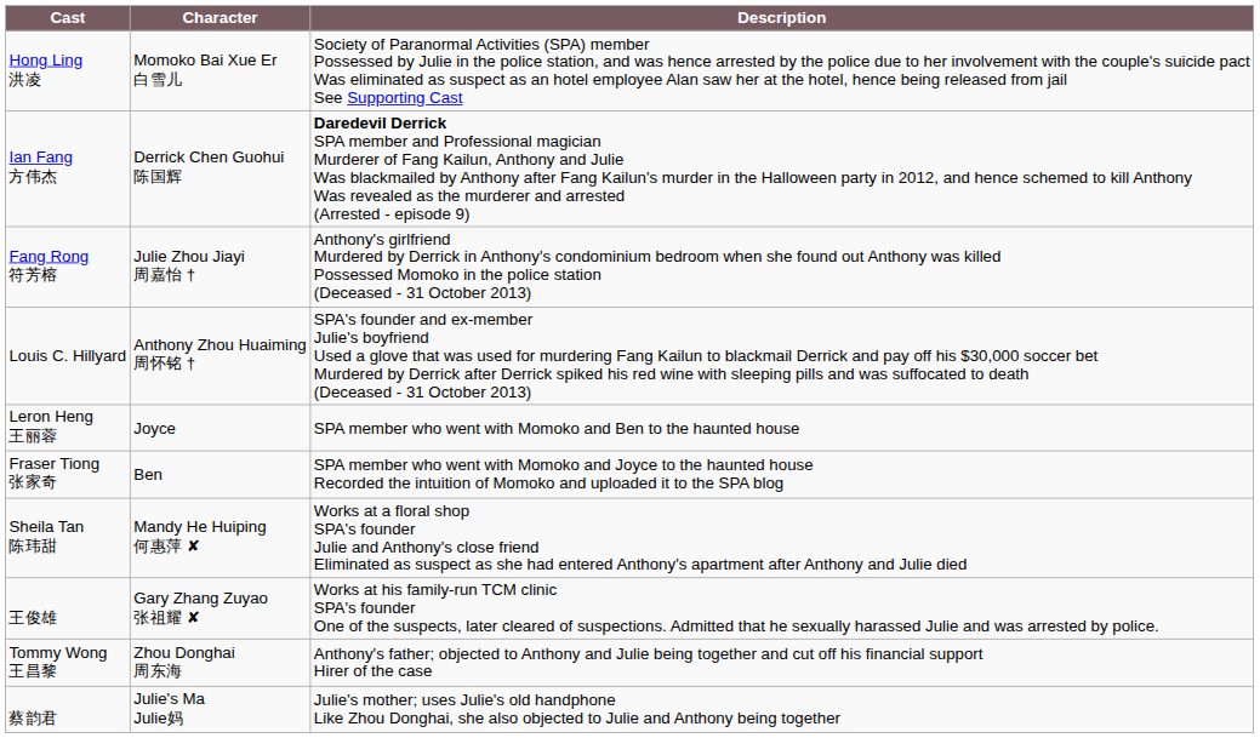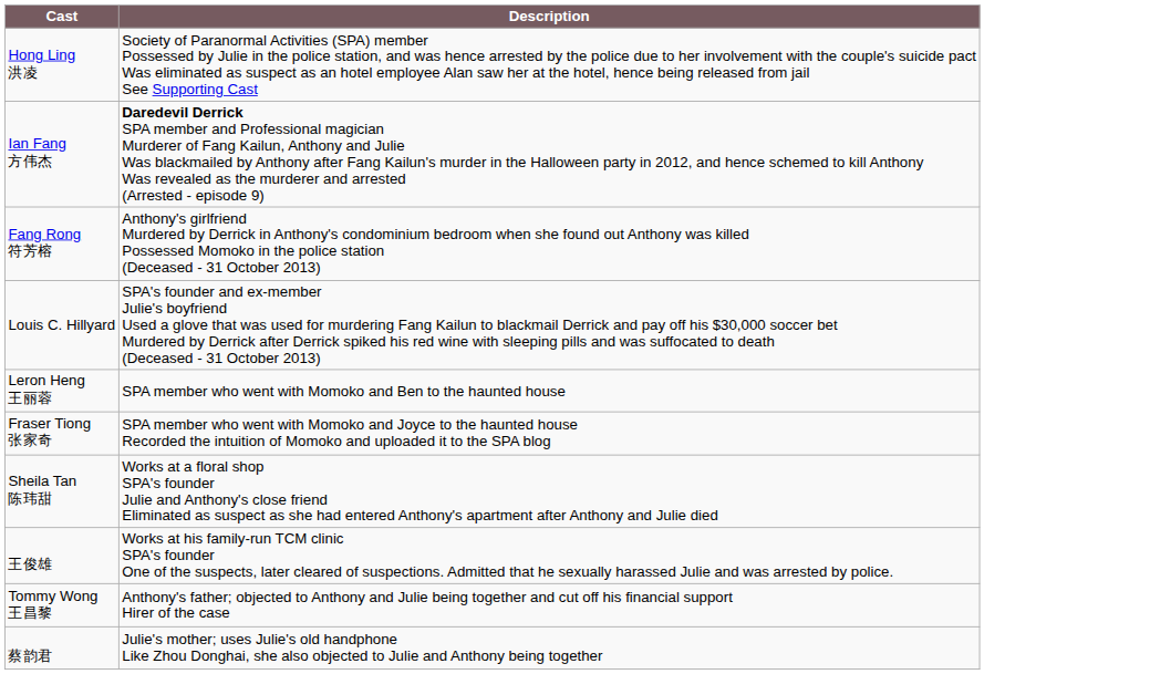- column: Character | Momoko Bai Xue Er 白雪儿 | Derrick Chen Guohui 陈国辉 | Julie Zhou Jiayi 周嘉怡 † | Anthony Zhou Huaiming 周怀铭 † | Joyce | Ben | Mandy He Huiping 何惠萍 ✘ | Gary Zhang Zuyao 张祖耀 ✘ | Zhou Donghai 周东海 | Julie's Ma Julie妈
